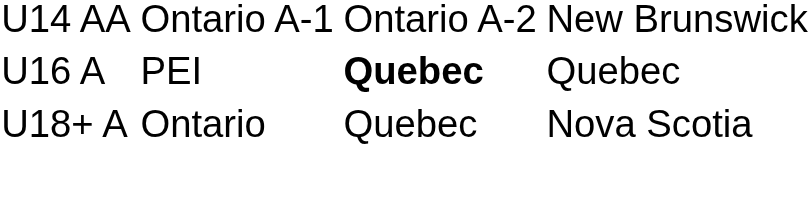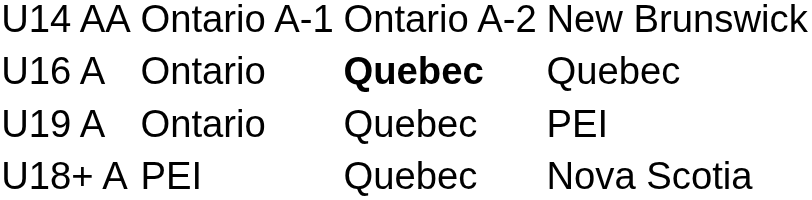U16 A | column 2: PEI -> Ontario
+ row: U19 A | Ontario | Quebec | PEI
U18+ A | column 2: Ontario -> PEI
